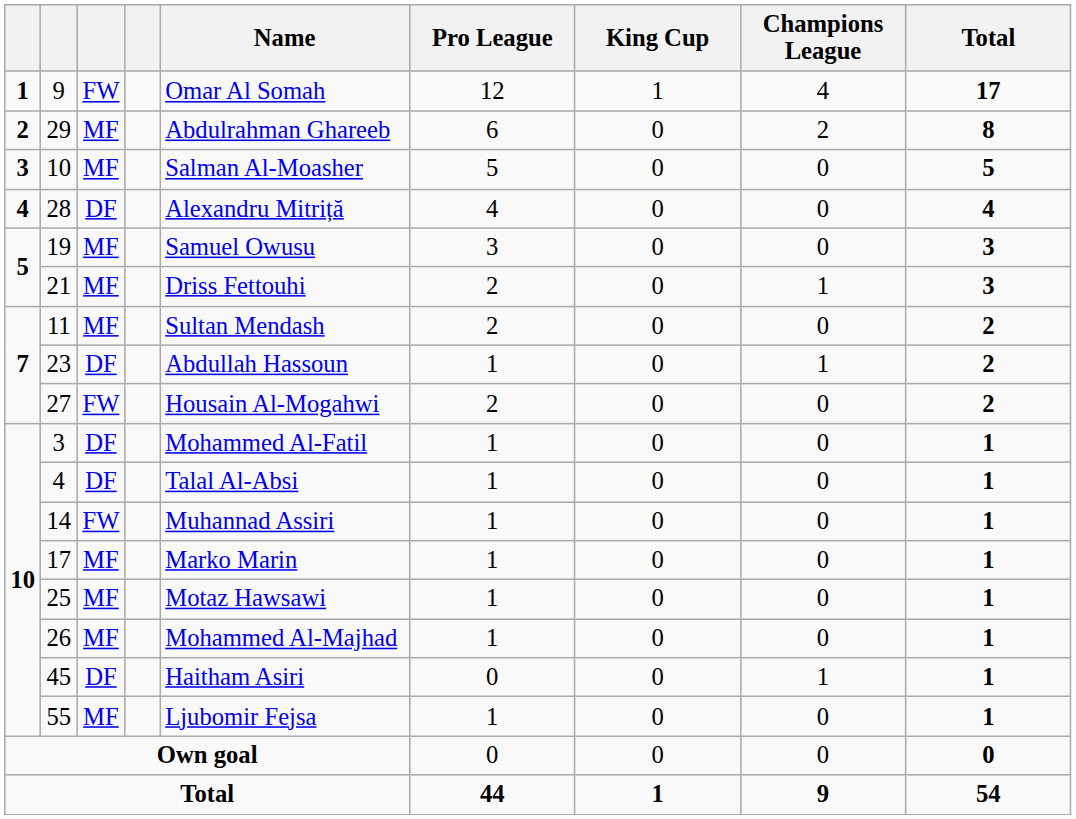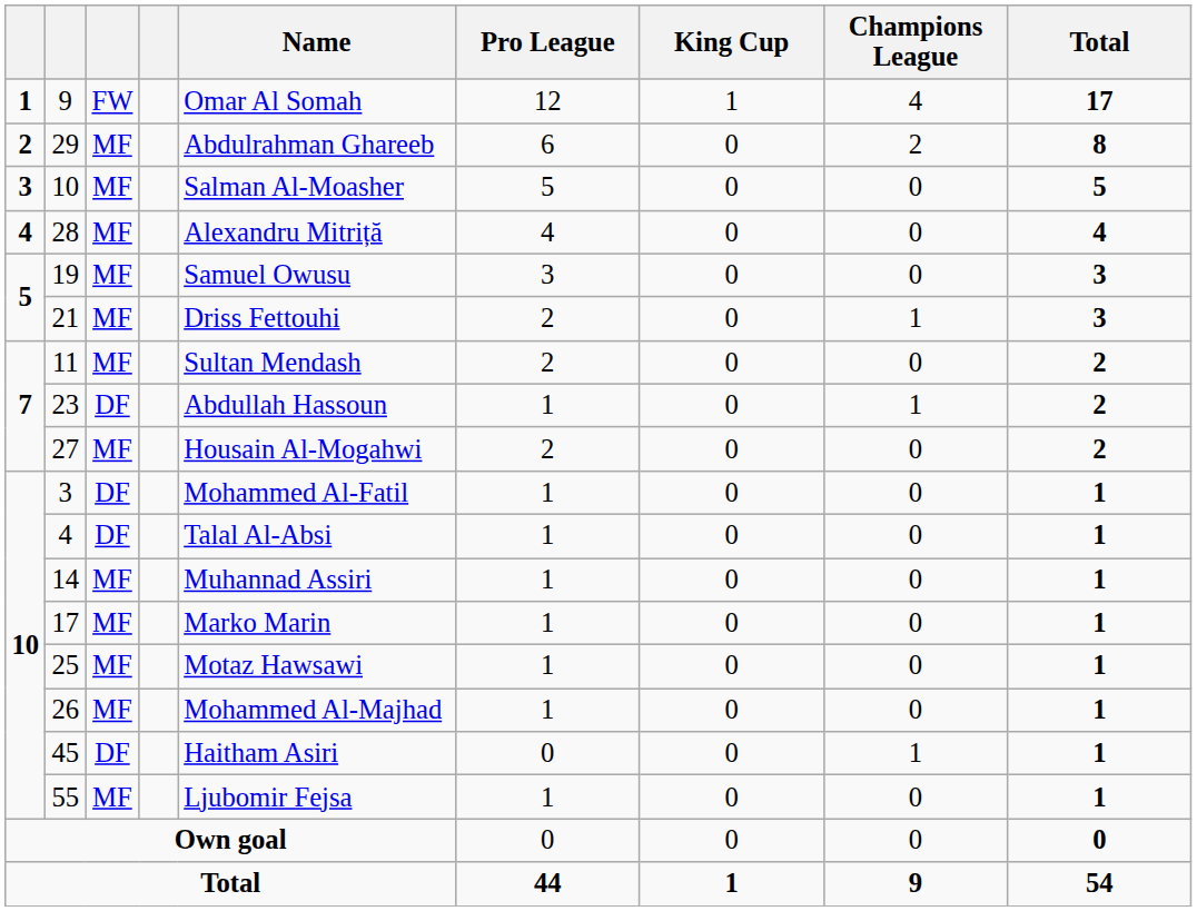28 | column 3: DF -> MF
27 | column 3: FW -> MF
14 | column 3: FW -> MF
